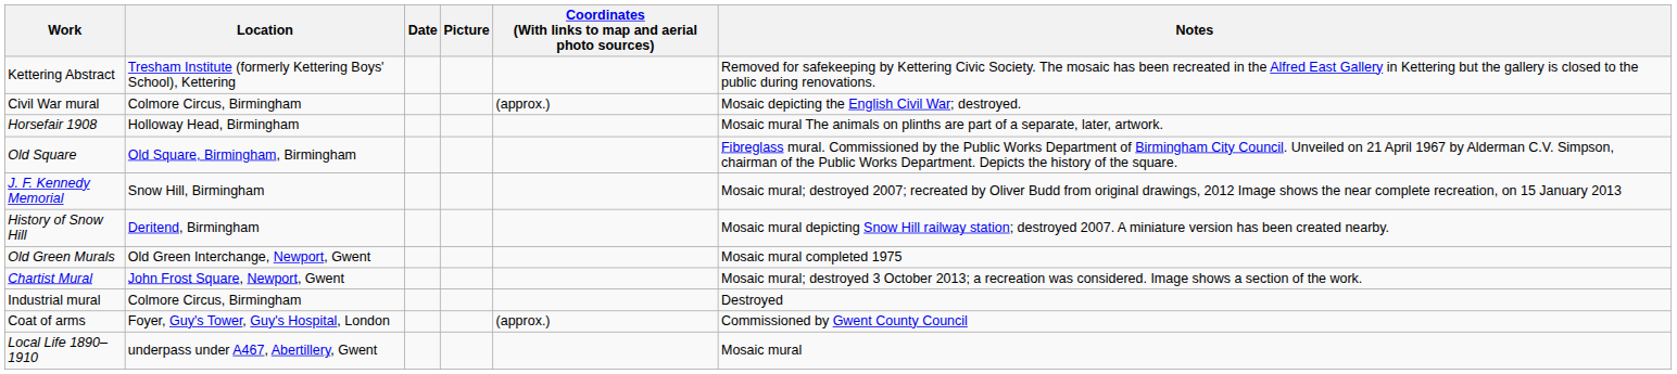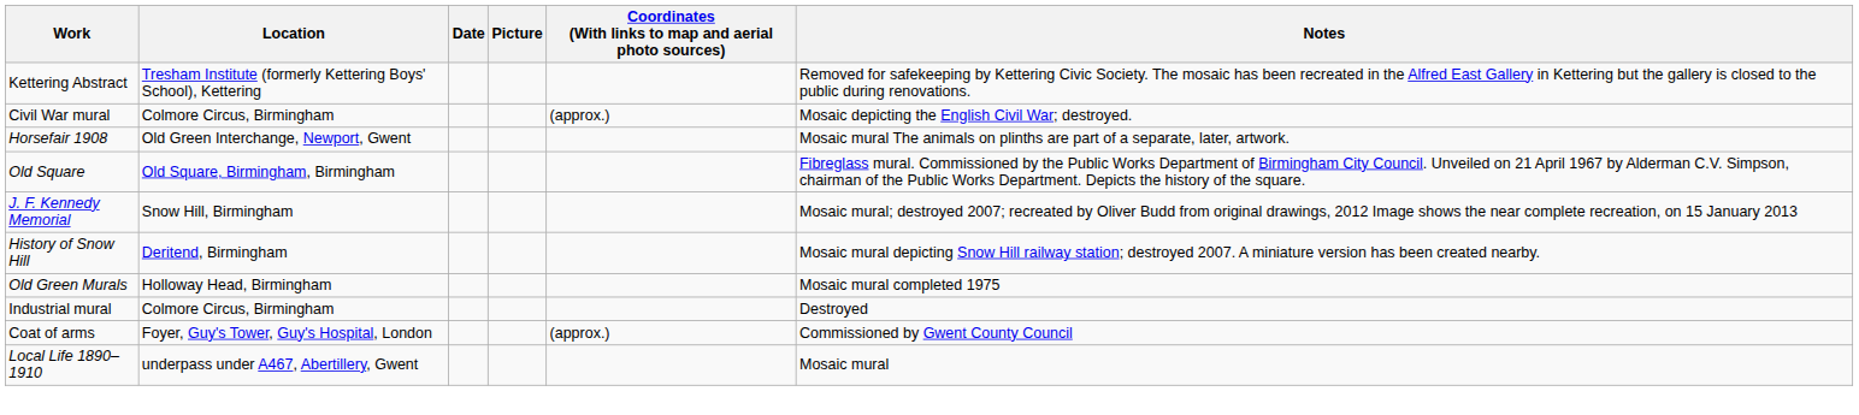Horsefair 1908 | Location: Holloway Head, Birmingham -> Old Green Interchange, Newport, Gwent
Old Green Murals | Location: Old Green Interchange, Newport, Gwent -> Holloway Head, Birmingham
- row: Chartist Mural | John Frost Square, Newport, Gwent | Mosaic mural; destroyed 3 October 2013; a recreation was considered. Image shows a section of the work.
